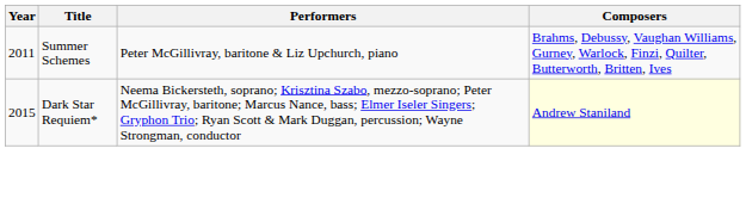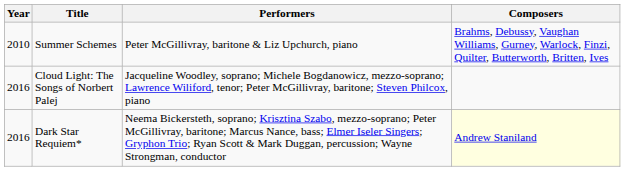Summer Schemes | Year: 2011 -> 2010
+ row: 2016 | Cloud Light: The Songs of Norbert Palej | Jacqueline Woodley, soprano; Michele Bogdanowicz, mezzo-soprano; Lawrence Wiliford, tenor; Peter McGillivray, baritone; Steven Philcox, piano
Dark Star Requiem* | Year: 2015 -> 2016
